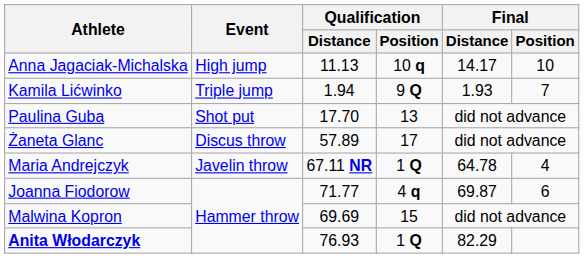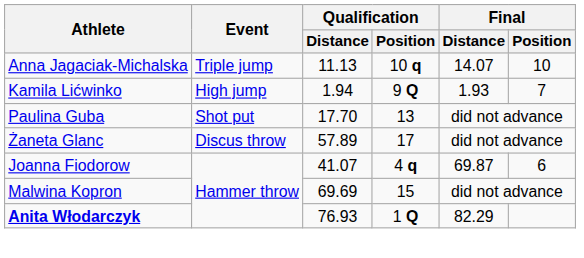Anna Jagaciak-Michalska | Event: High jump -> Triple jump
Anna Jagaciak-Michalska | Final / Distance: 14.17 -> 14.07
Kamila Lićwinko | Event: Triple jump -> High jump
- row: Maria Andrejczyk | Javelin throw | 67.11 NR | 1 Q | 64.78 | 4
Joanna Fiodorow | Qualification / Distance: 71.77 -> 41.07
